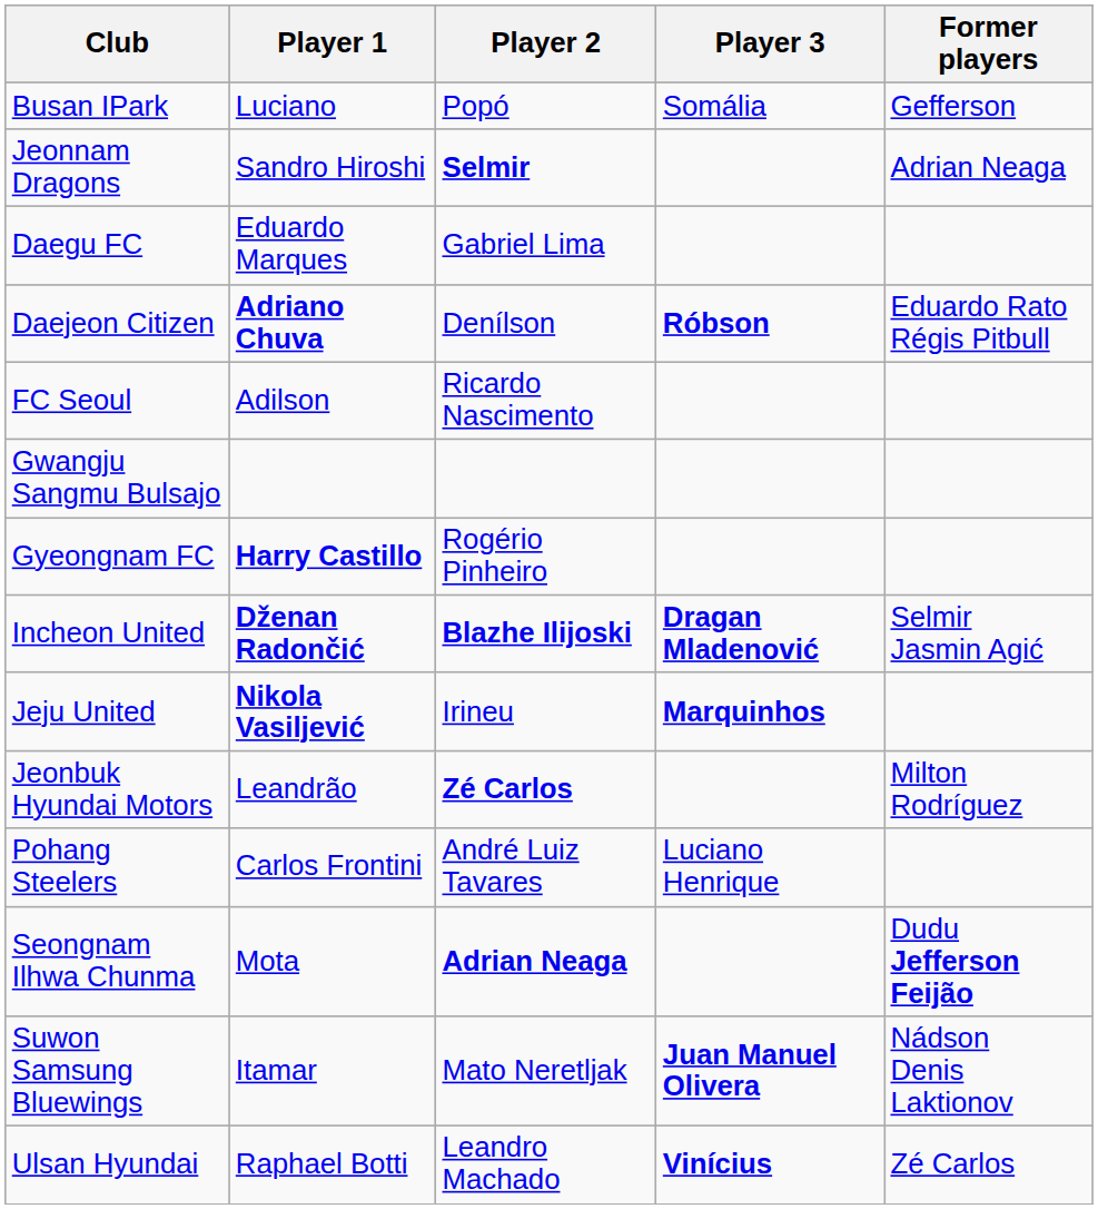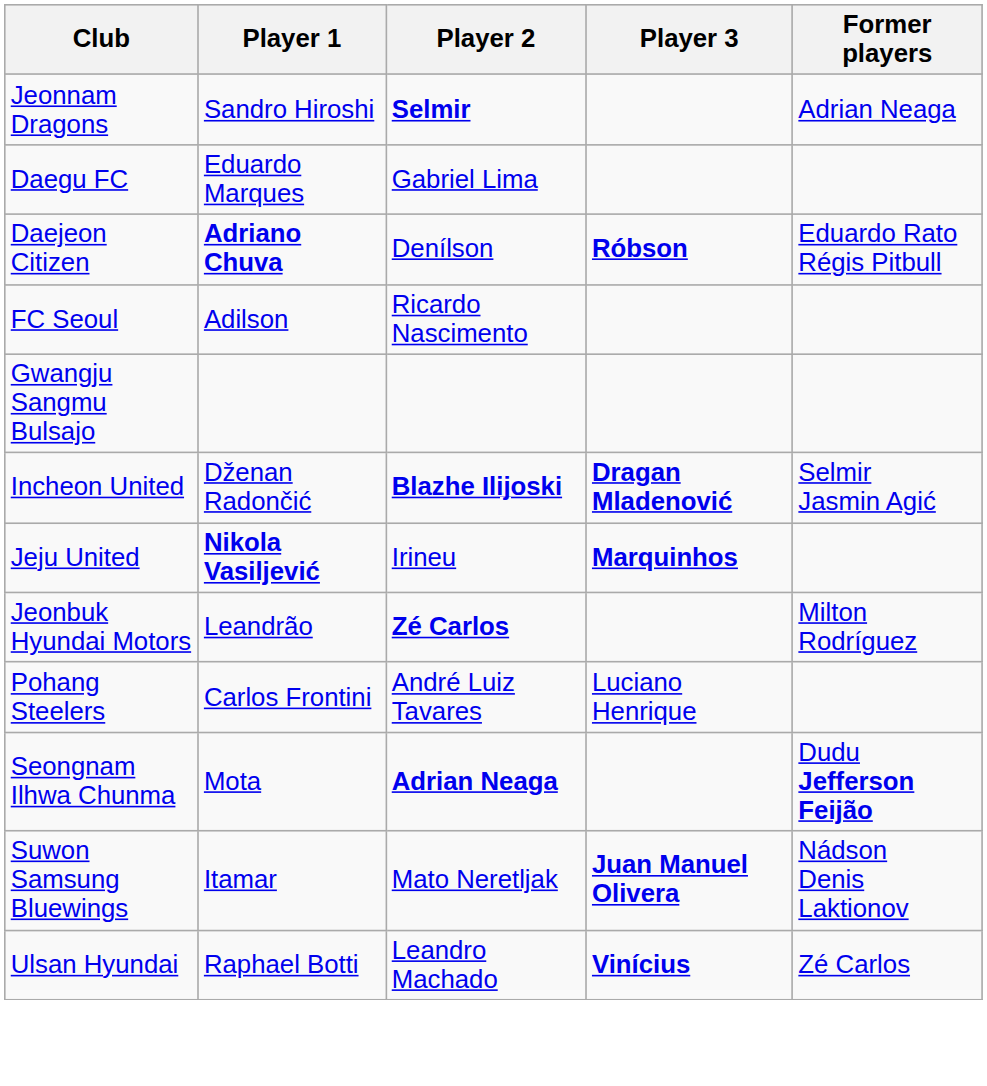- row: Busan IPark | Luciano | Popó | Somália | Gefferson
- row: Gyeongnam FC | Harry Castillo | Rogério Pinheiro
Incheon United | Player 1: bold -> normal
